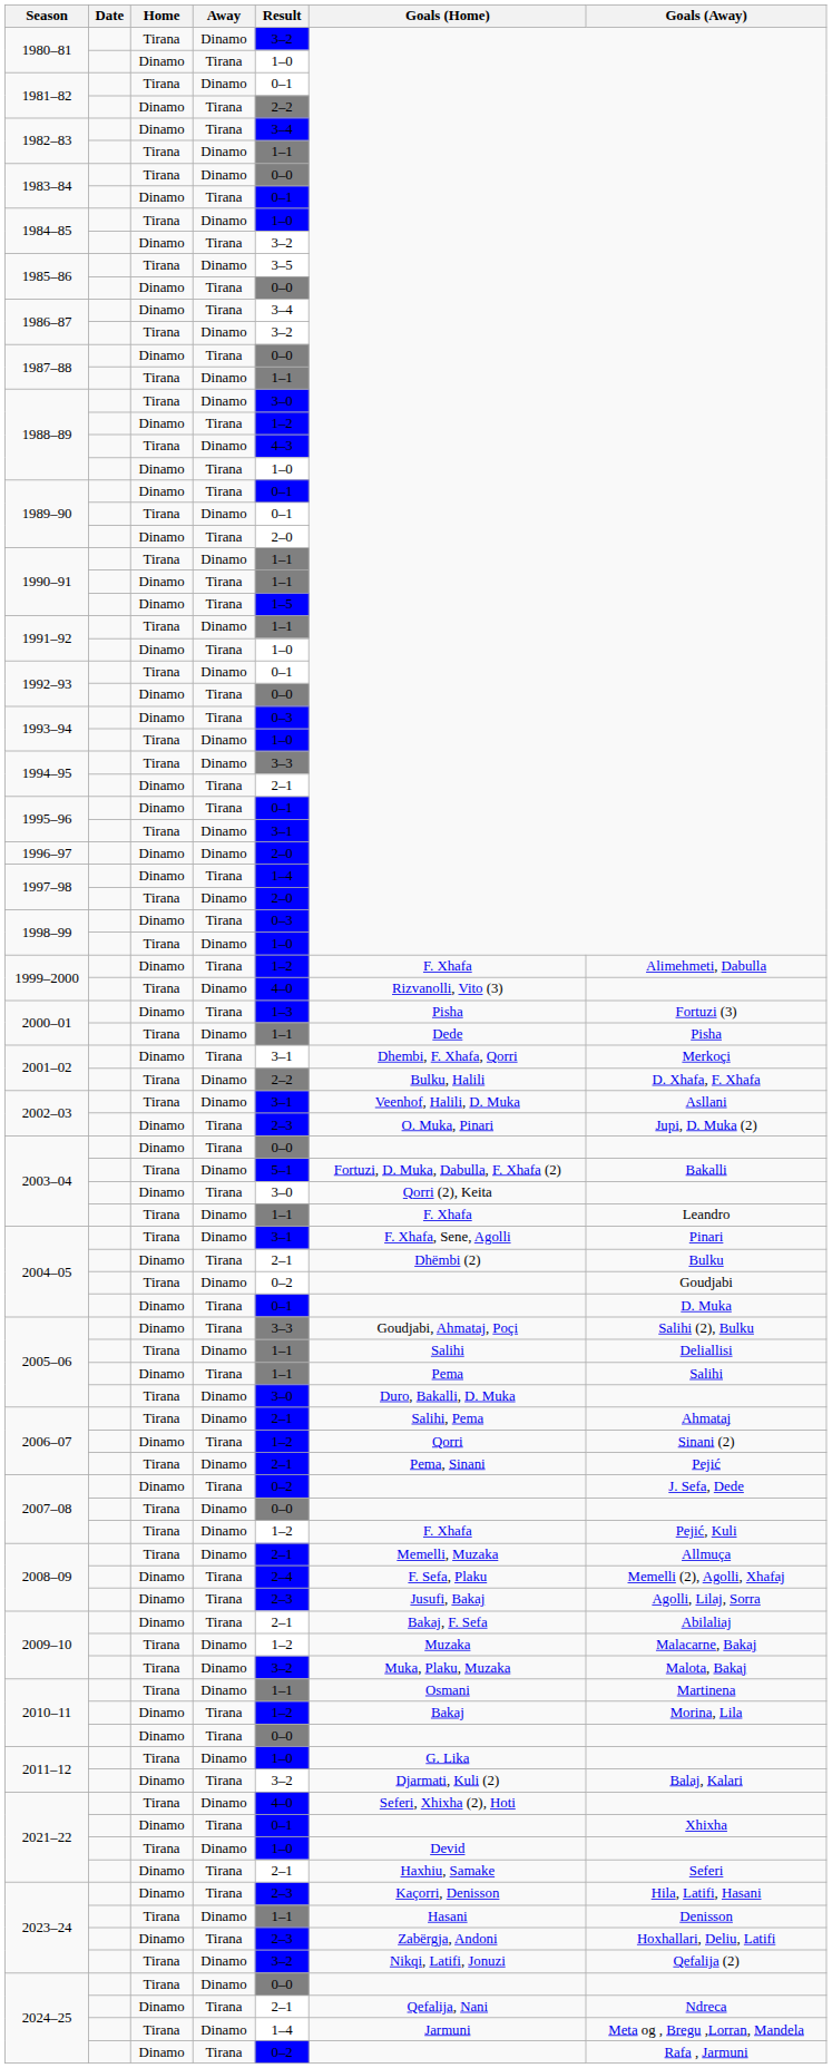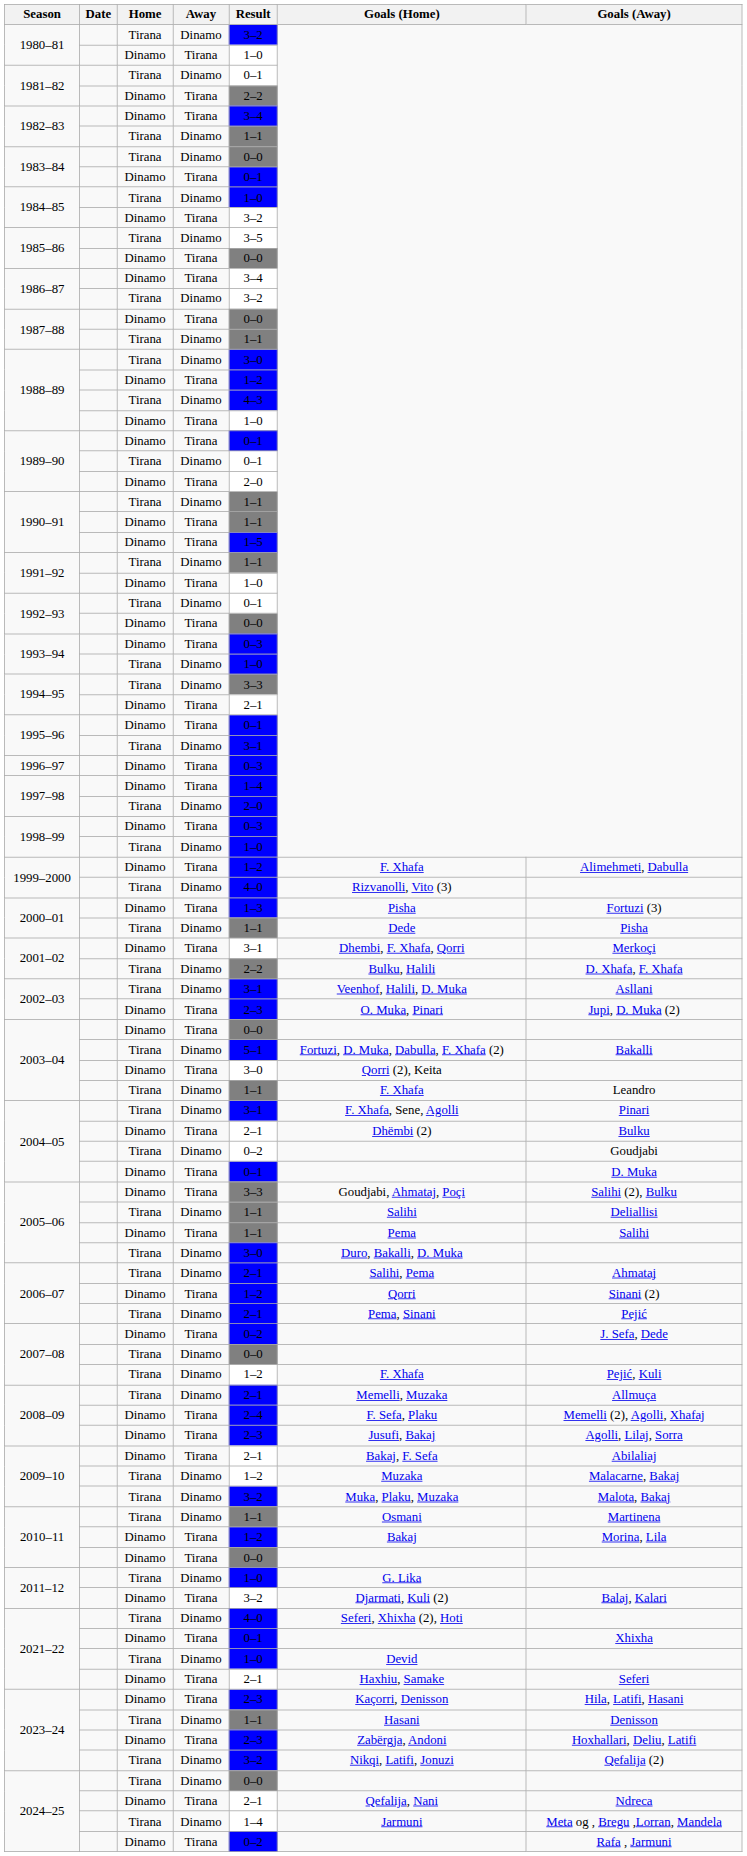1996–97 | Away: Dinamo -> Tirana
1996–97 | Result: 2–0 -> 0–3
